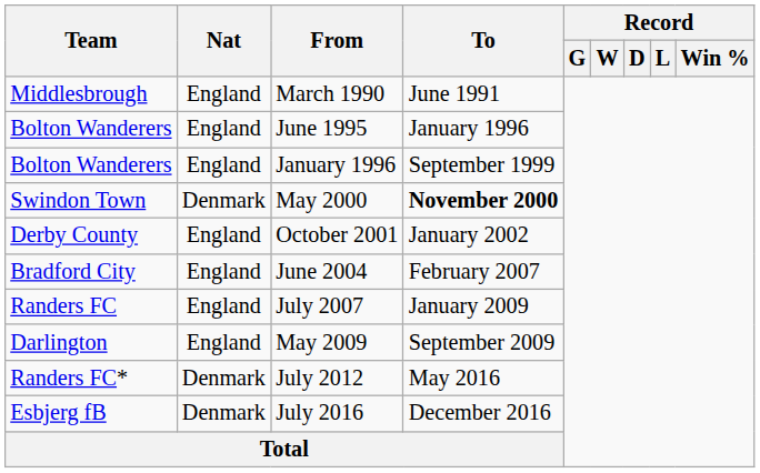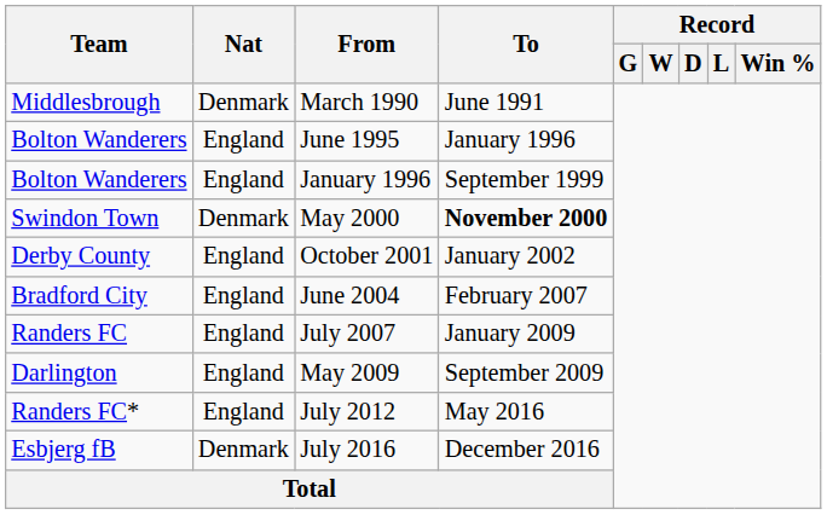March 1990 | Nat: England -> Denmark
July 2012 | Nat: Denmark -> England
